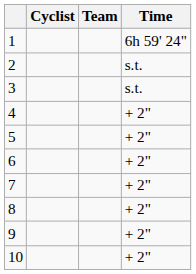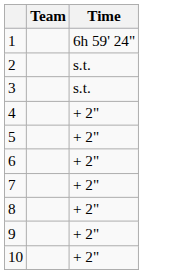- column: Cyclist
